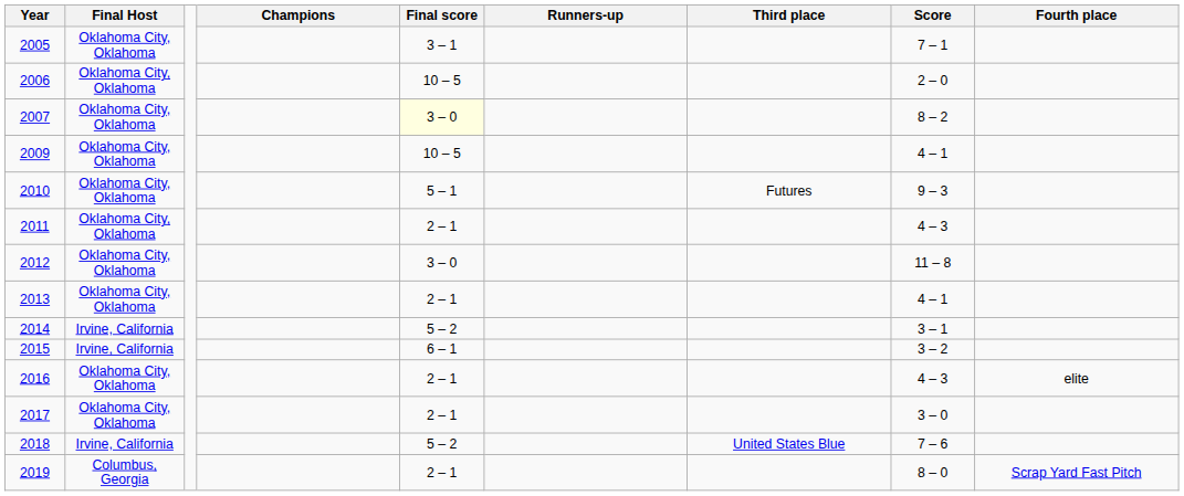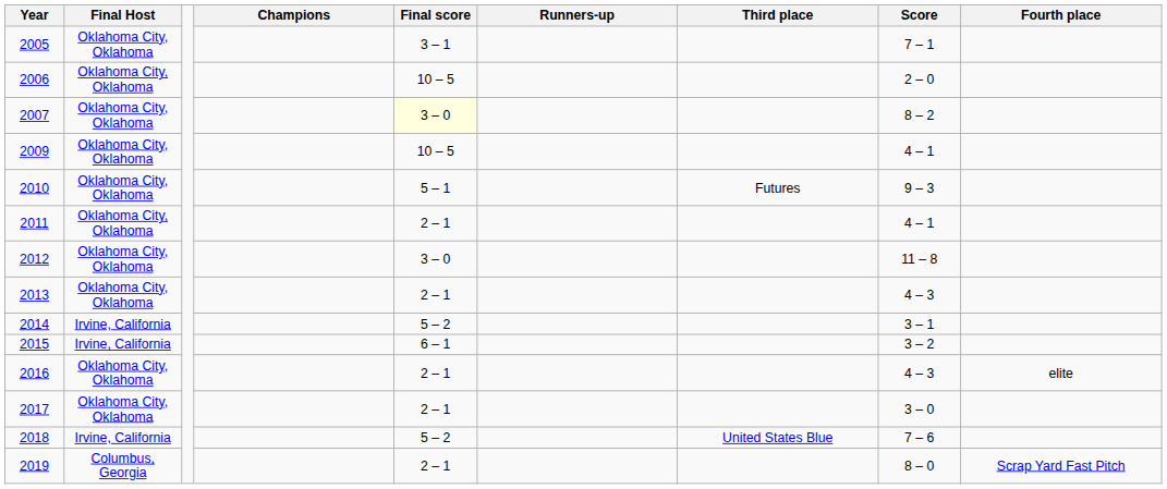2011 | Score: 4 – 3 -> 4 – 1
2013 | Score: 4 – 1 -> 4 – 3
